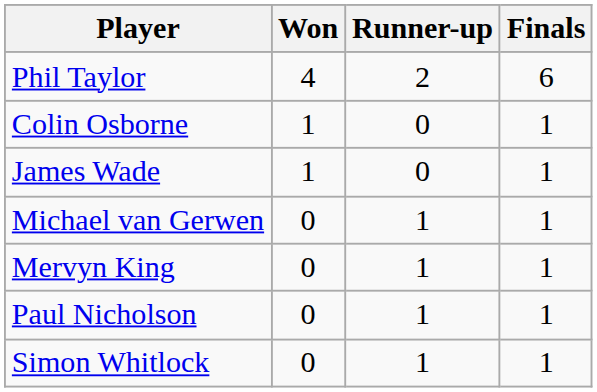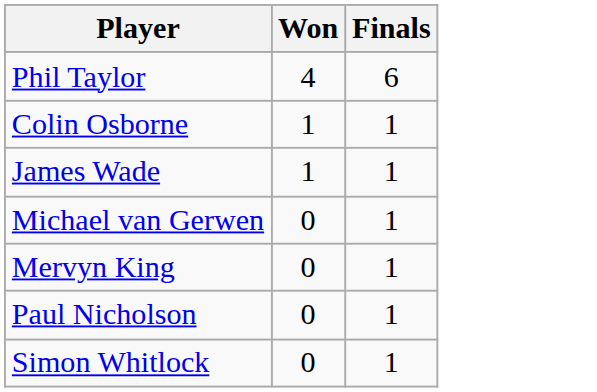- column: Runner-up | 2 | 0 | 0 | 1 | 1 | 1 | 1
